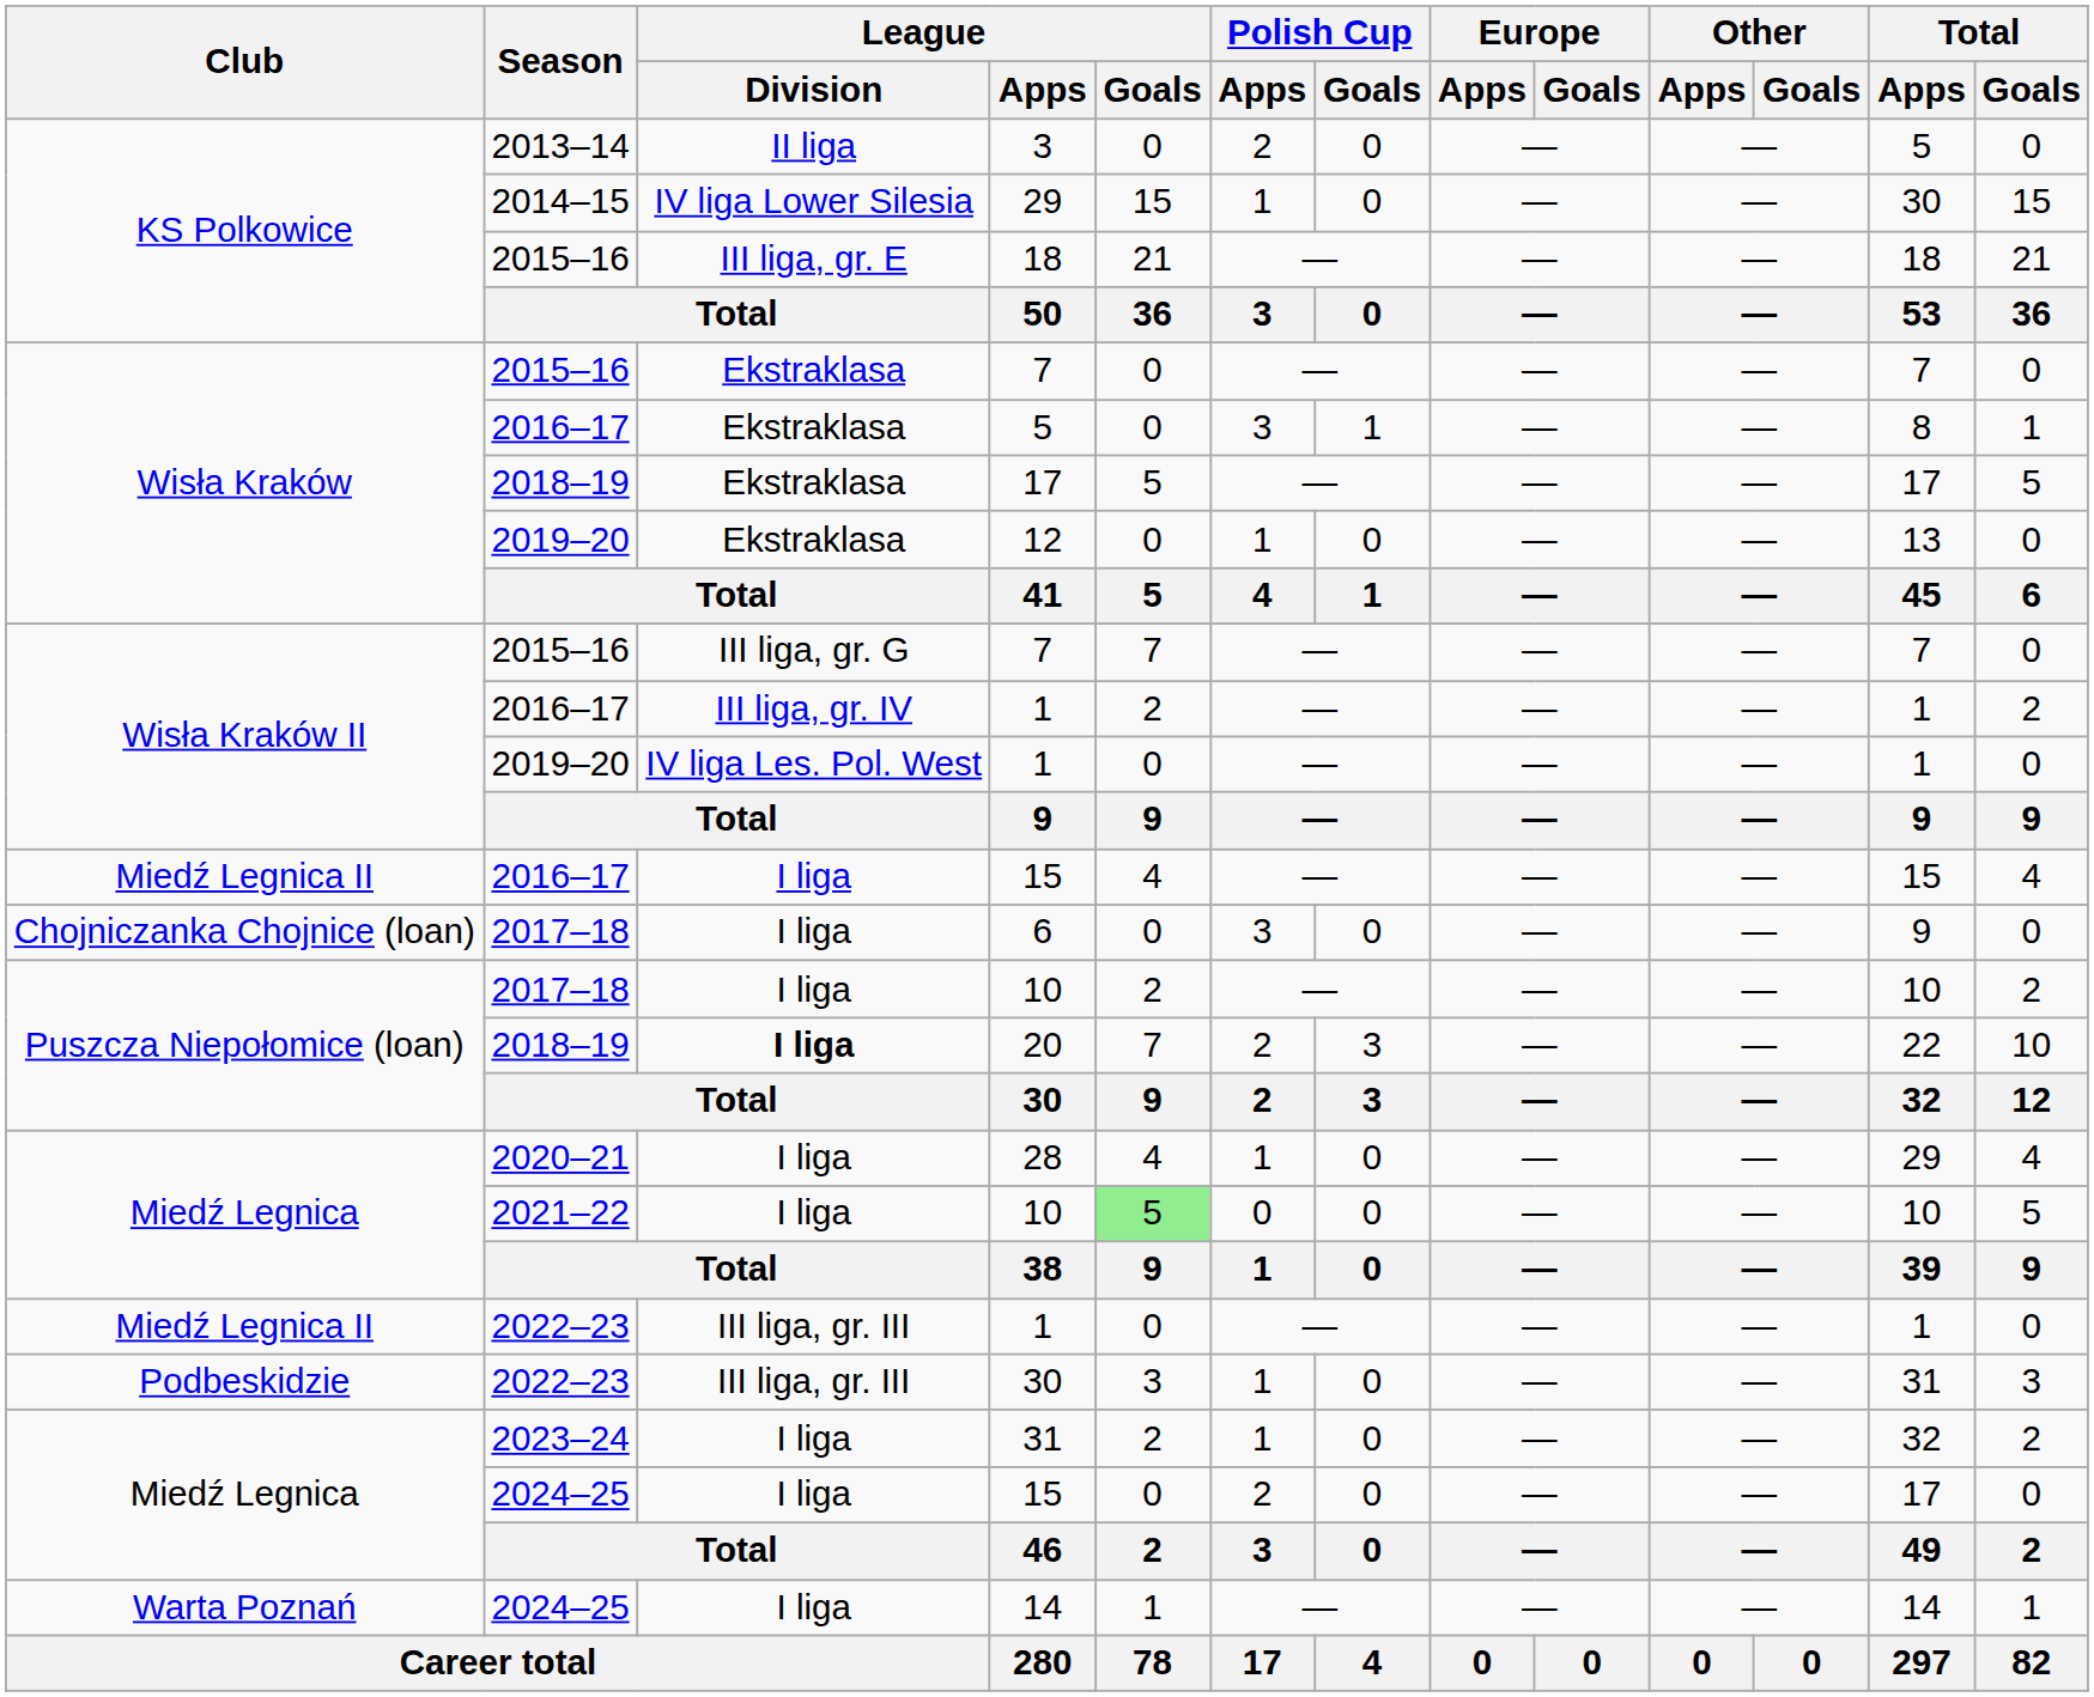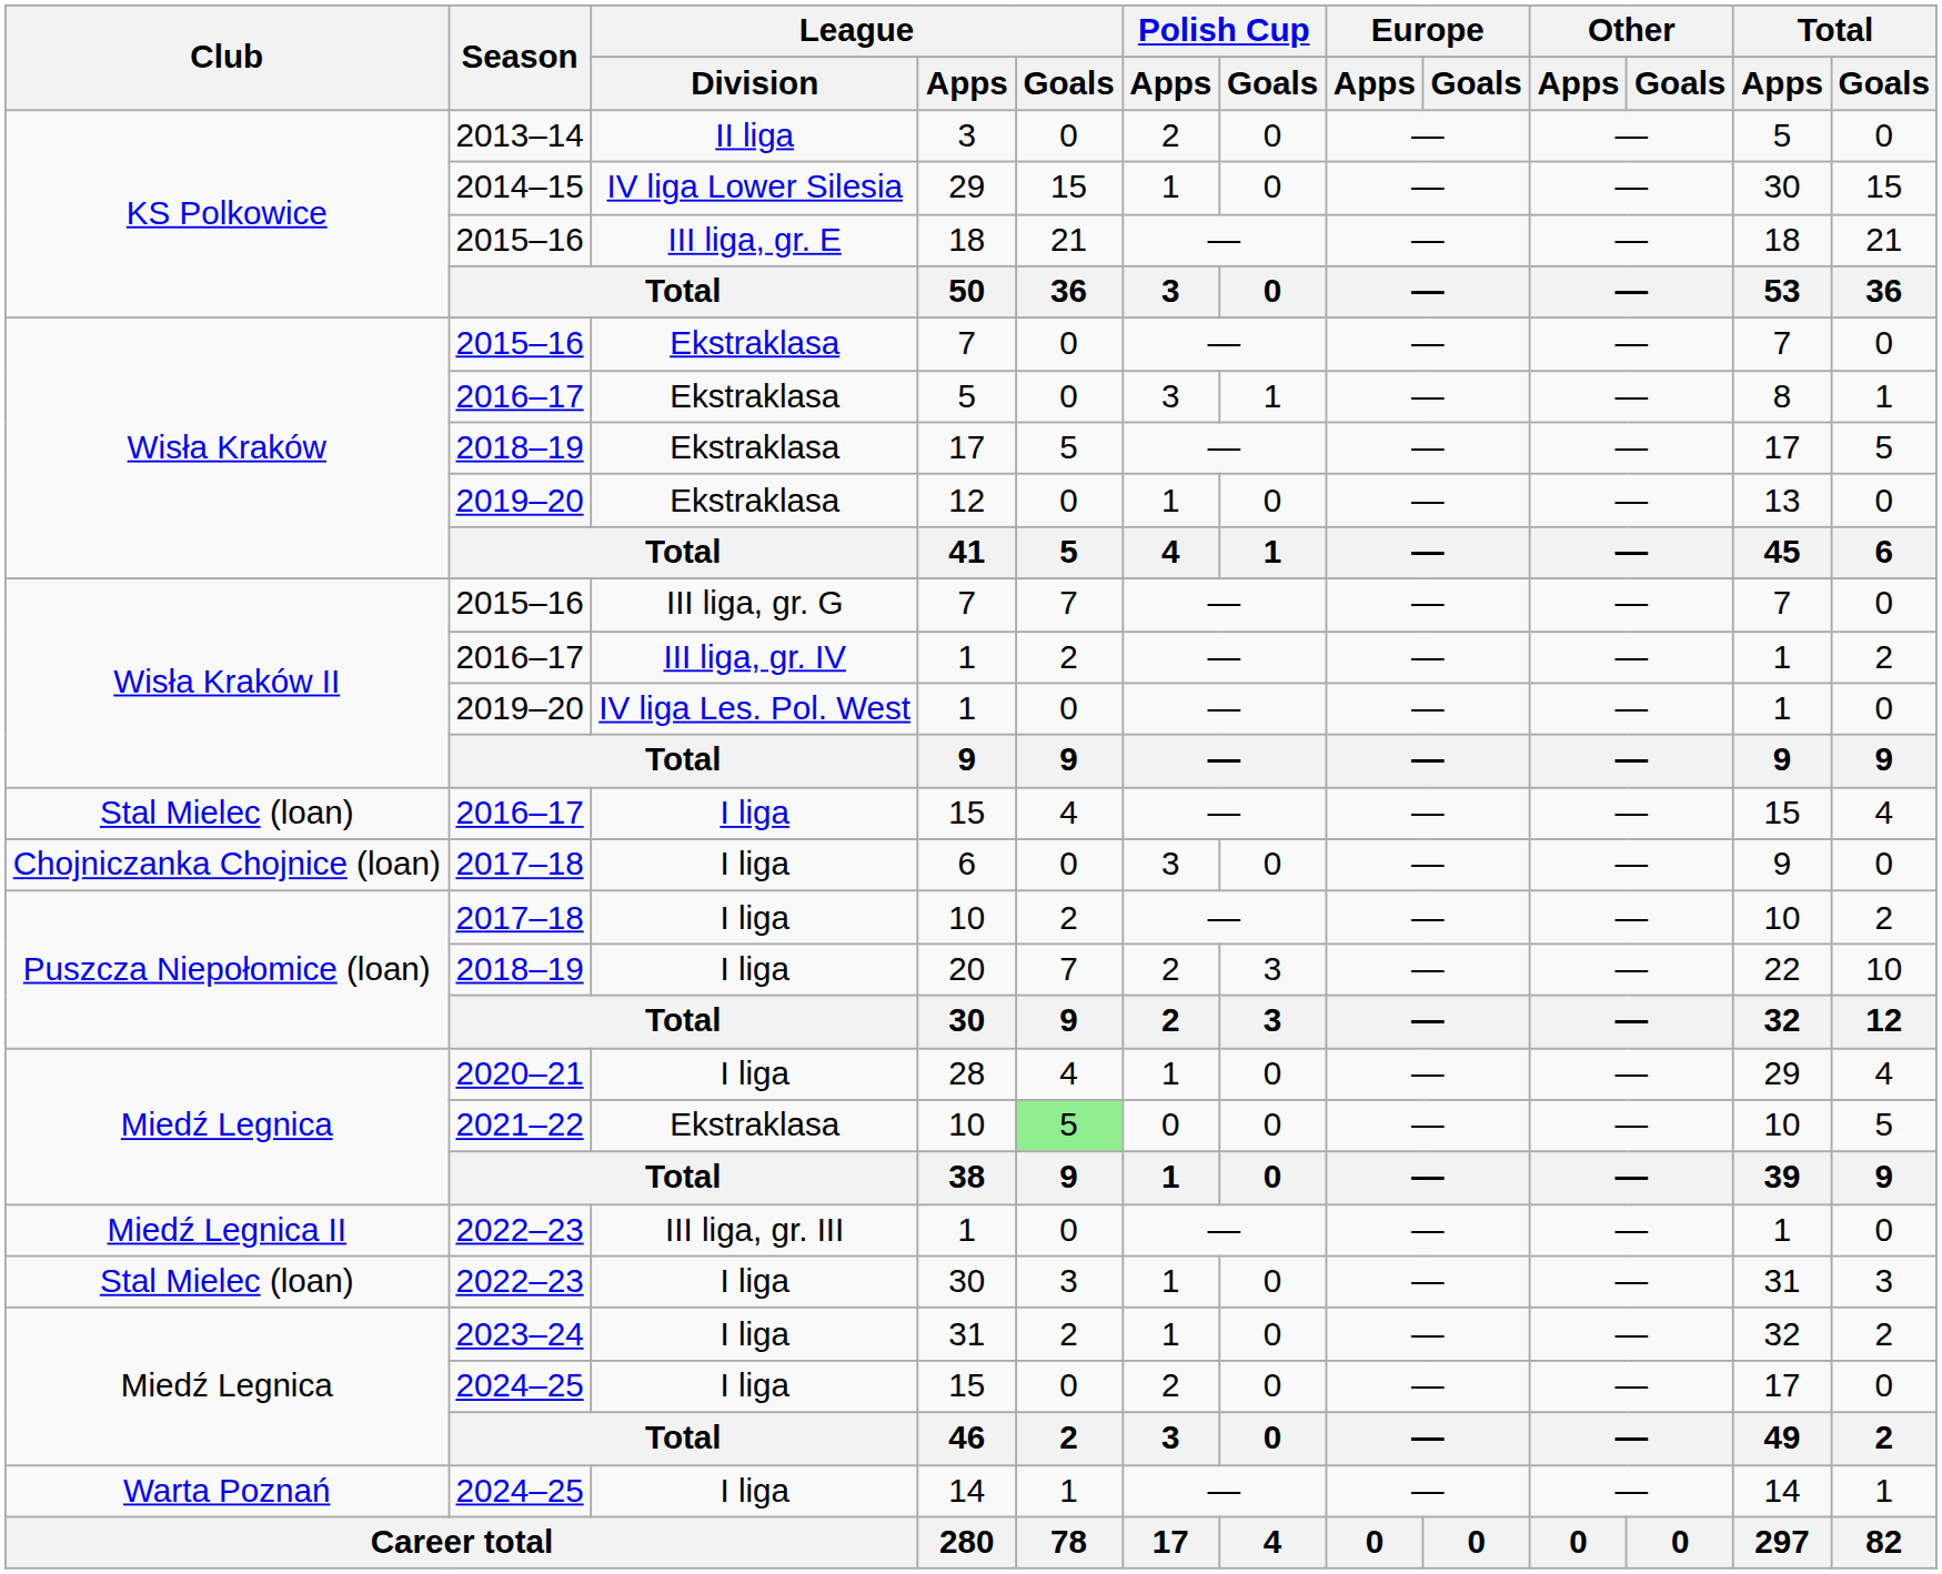2016–17 / 15 | Club: Miedź Legnica II -> Stal Mielec (loan)
20 | League / Division: bold -> normal
2021–22 / 10 | League / Division: I liga -> Ekstraklasa
2022–23 / 30 | Club: Podbeskidzie -> Stal Mielec (loan)
2022–23 / 30 | League / Division: III liga, gr. III -> I liga
